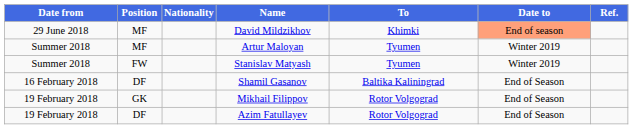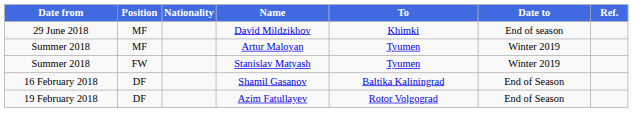David Mildzikhov | Date to: lightsalmon background -> no background
- row: 19 February 2018 | GK | Mikhail Filippov | Rotor Volgograd | End of Season
